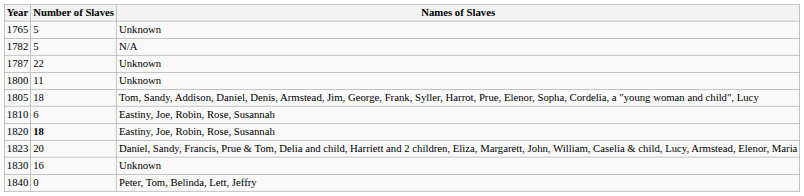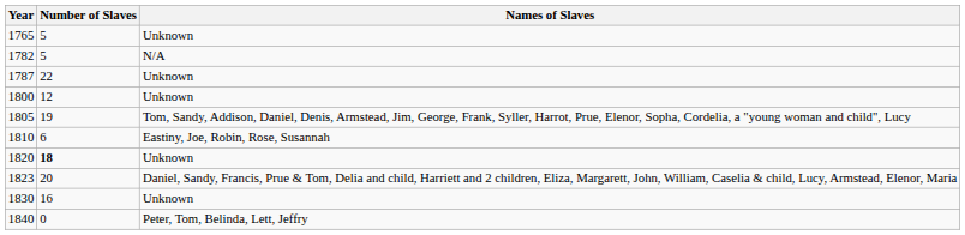1800 | Number of Slaves: 11 -> 12
1805 | Number of Slaves: 18 -> 19
1820 | Names of Slaves: Eastiny, Joe, Robin, Rose, Susannah -> Unknown
